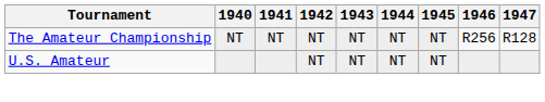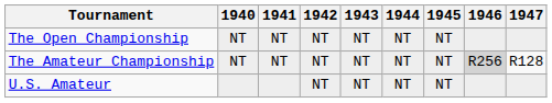+ row: The Open Championship | NT | NT | NT | NT | NT | NT
The Amateur Championship | 1946: no background -> lightgrey background
